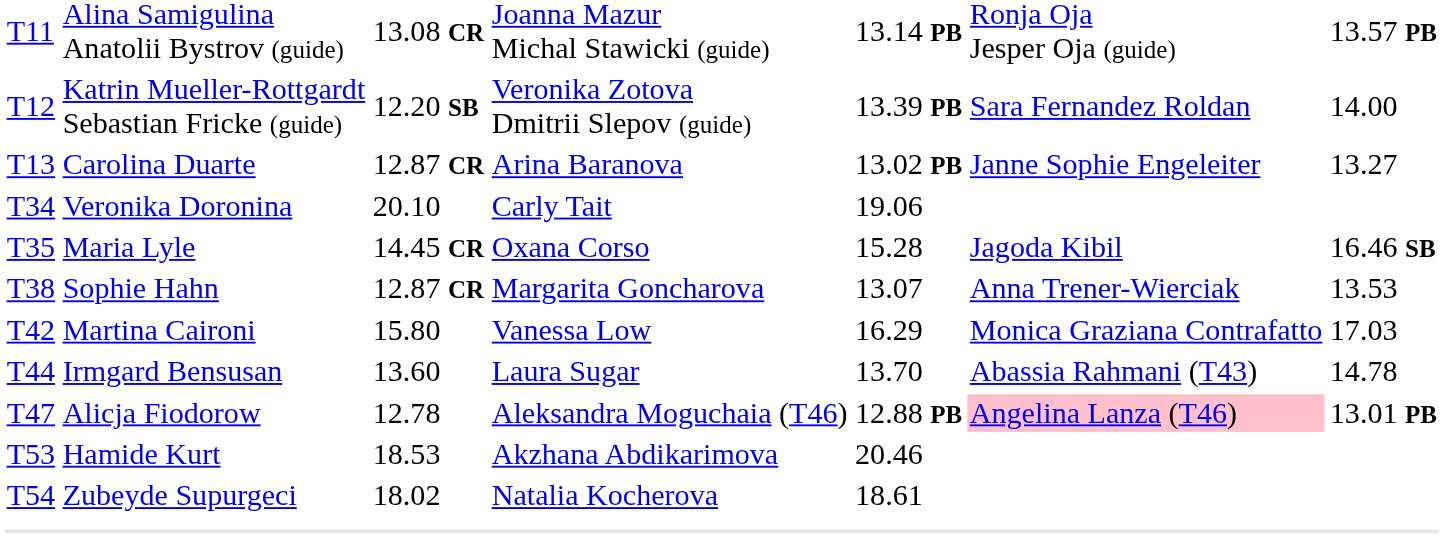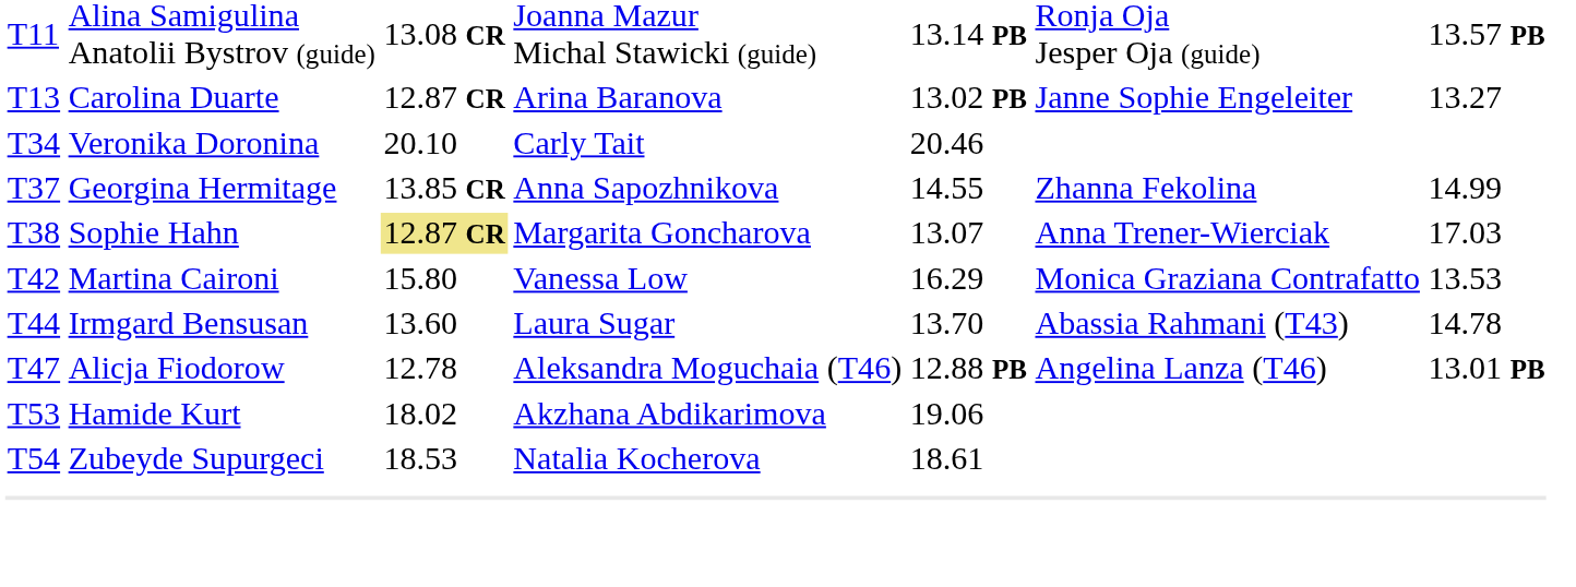- row: T12 | Katrin Mueller-Rottgardt Sebastian Fricke (guide) | 12.20 SB | Veronika Zotova Dmitrii Slepov (guide) | 13.39 PB | Sara Fernandez Roldan | 14.00
Veronika Doronina | column 5: 19.06 -> 20.46
- row: T35 | Maria Lyle | 14.45 CR | Oxana Corso | 15.28 | Jagoda Kibil | 16.46 SB
+ row: T37 | Georgina Hermitage | 13.85 CR | Anna Sapozhnikova | 14.55 | Zhanna Fekolina | 14.99
Sophie Hahn | column 3: no background -> khaki background
Sophie Hahn | column 7: 13.53 -> 17.03
Martina Caironi | column 7: 17.03 -> 13.53
Alicja Fiodorow | column 6: pink background -> no background
Hamide Kurt | column 3: 18.53 -> 18.02
Hamide Kurt | column 5: 20.46 -> 19.06
Zubeyde Supurgeci | column 3: 18.02 -> 18.53
